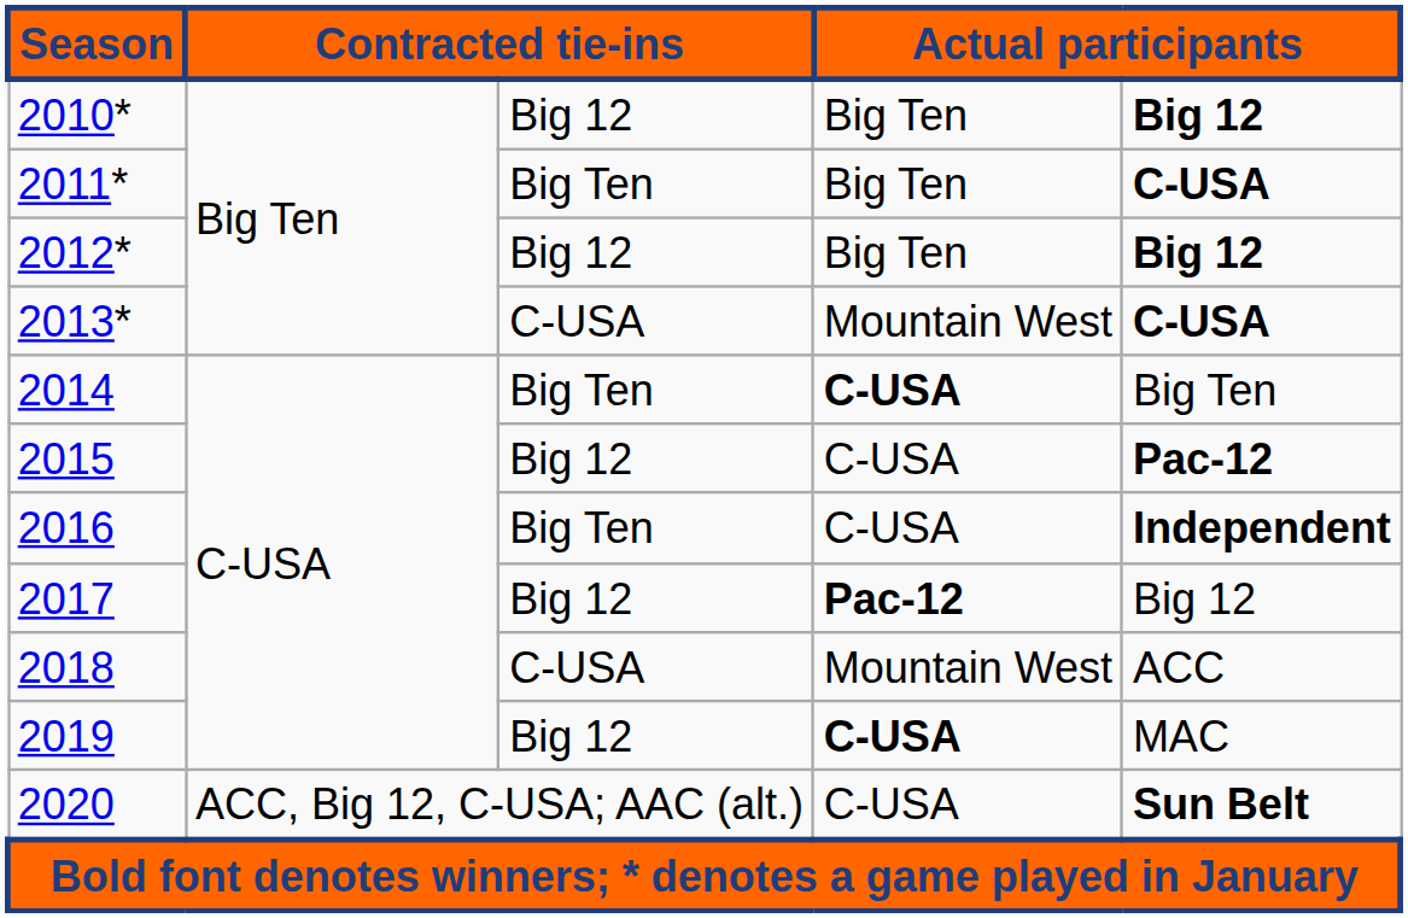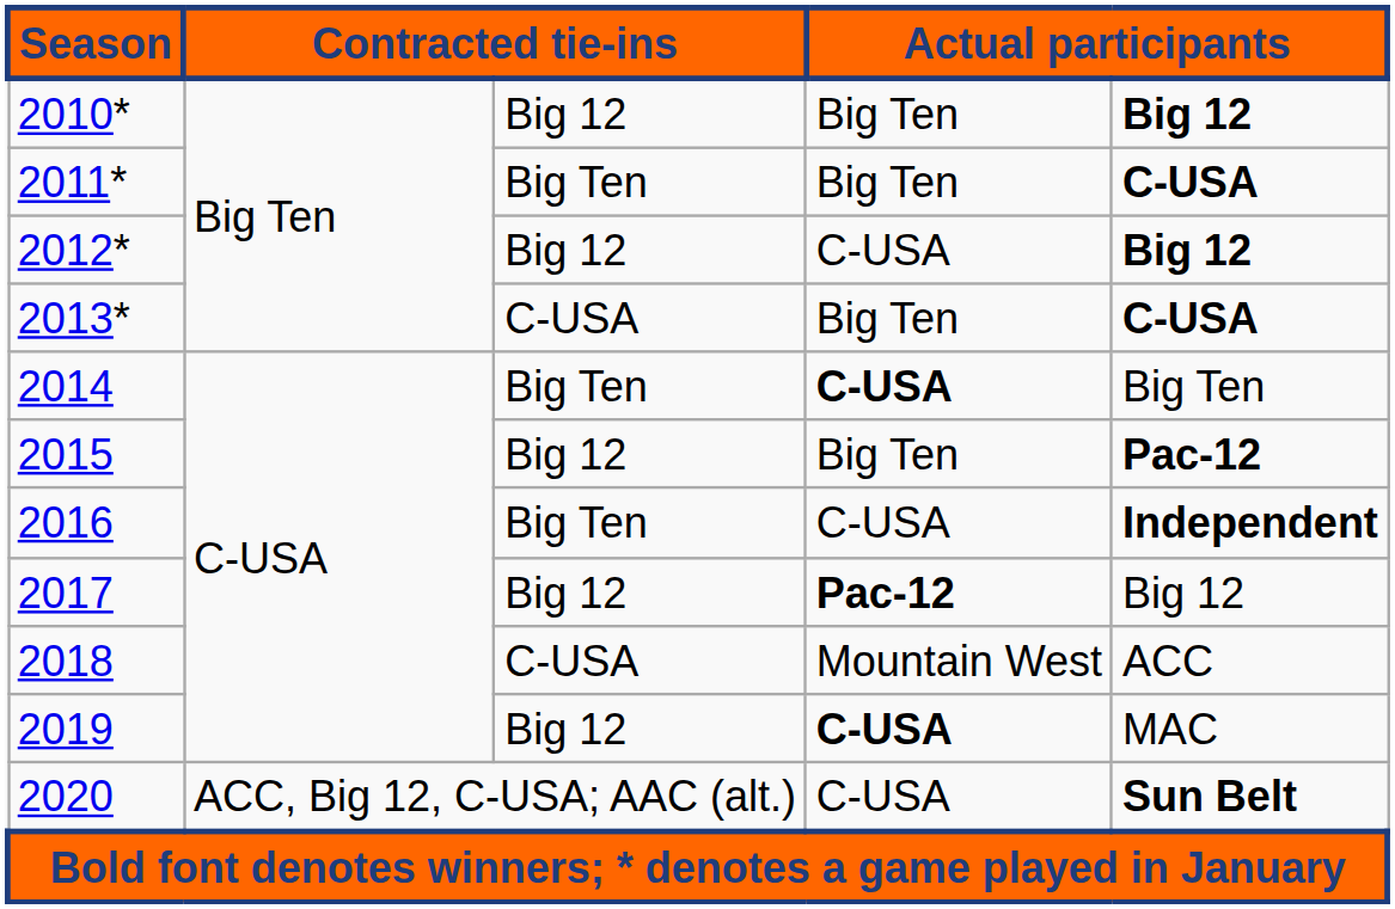2012* | column 4: Big Ten -> C-USA
2013* | column 4: Mountain West -> Big Ten
2015 | column 4: C-USA -> Big Ten
